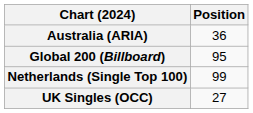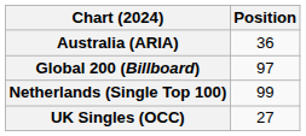Global 200 (Billboard) | Position: 95 -> 97
